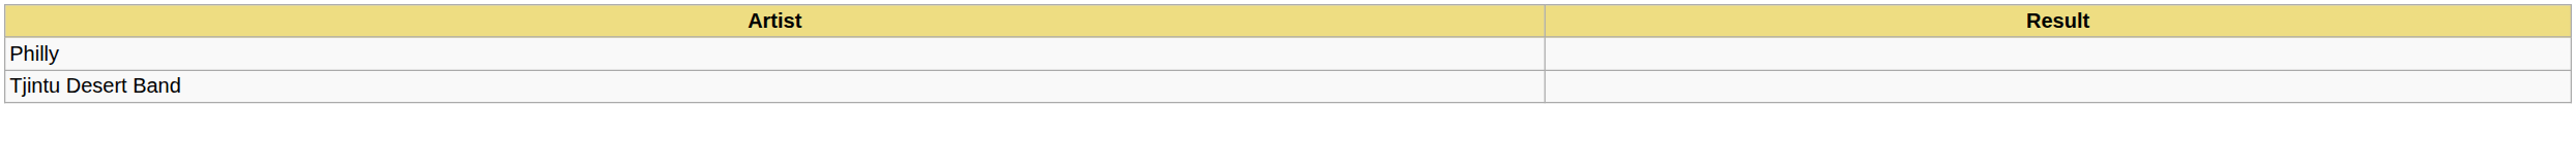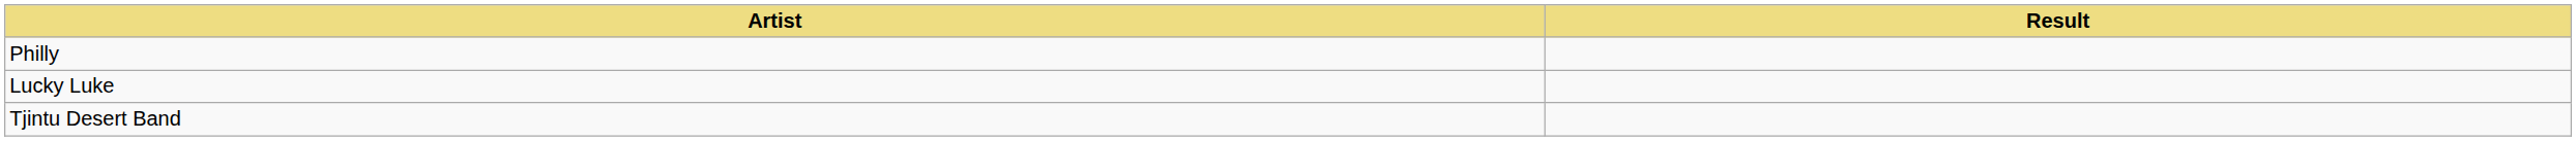+ row: Lucky Luke
